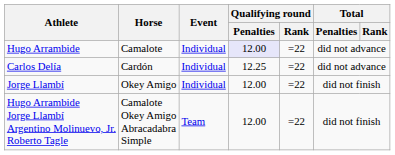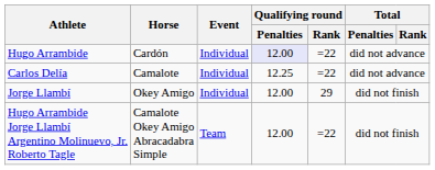Hugo Arrambide | Horse: Camalote -> Cardón
Carlos Delía | Horse: Cardón -> Camalote
Jorge Llambí | Qualifying round / Rank: =22 -> 29
